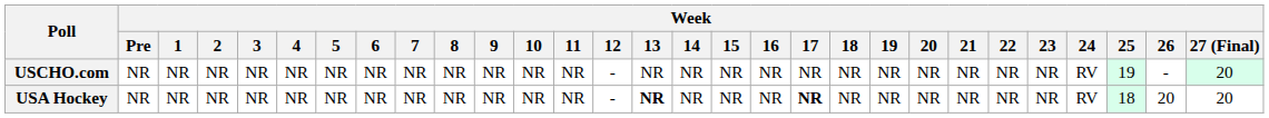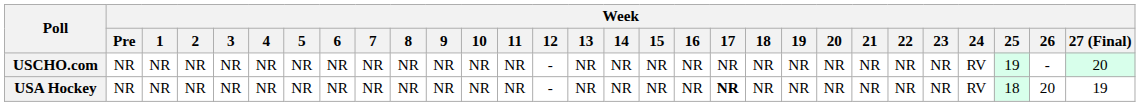USA Hockey | Week / 13: bold -> normal
USA Hockey | Week / 27 (Final): 20 -> 19
